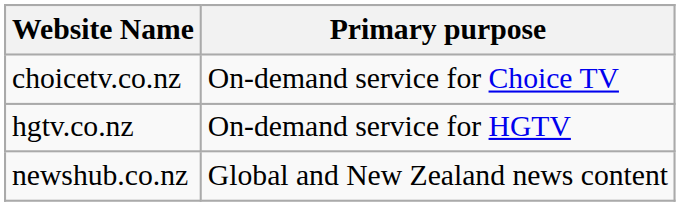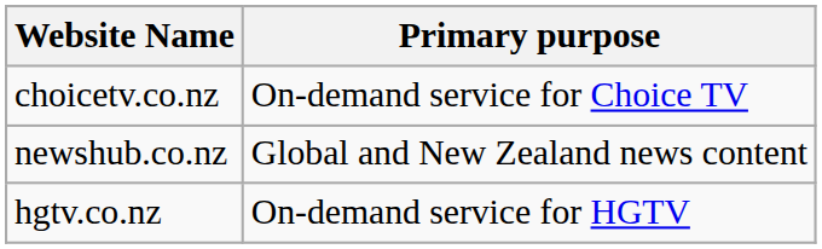rows swapped: hgtv.co.nz <-> newshub.co.nz
